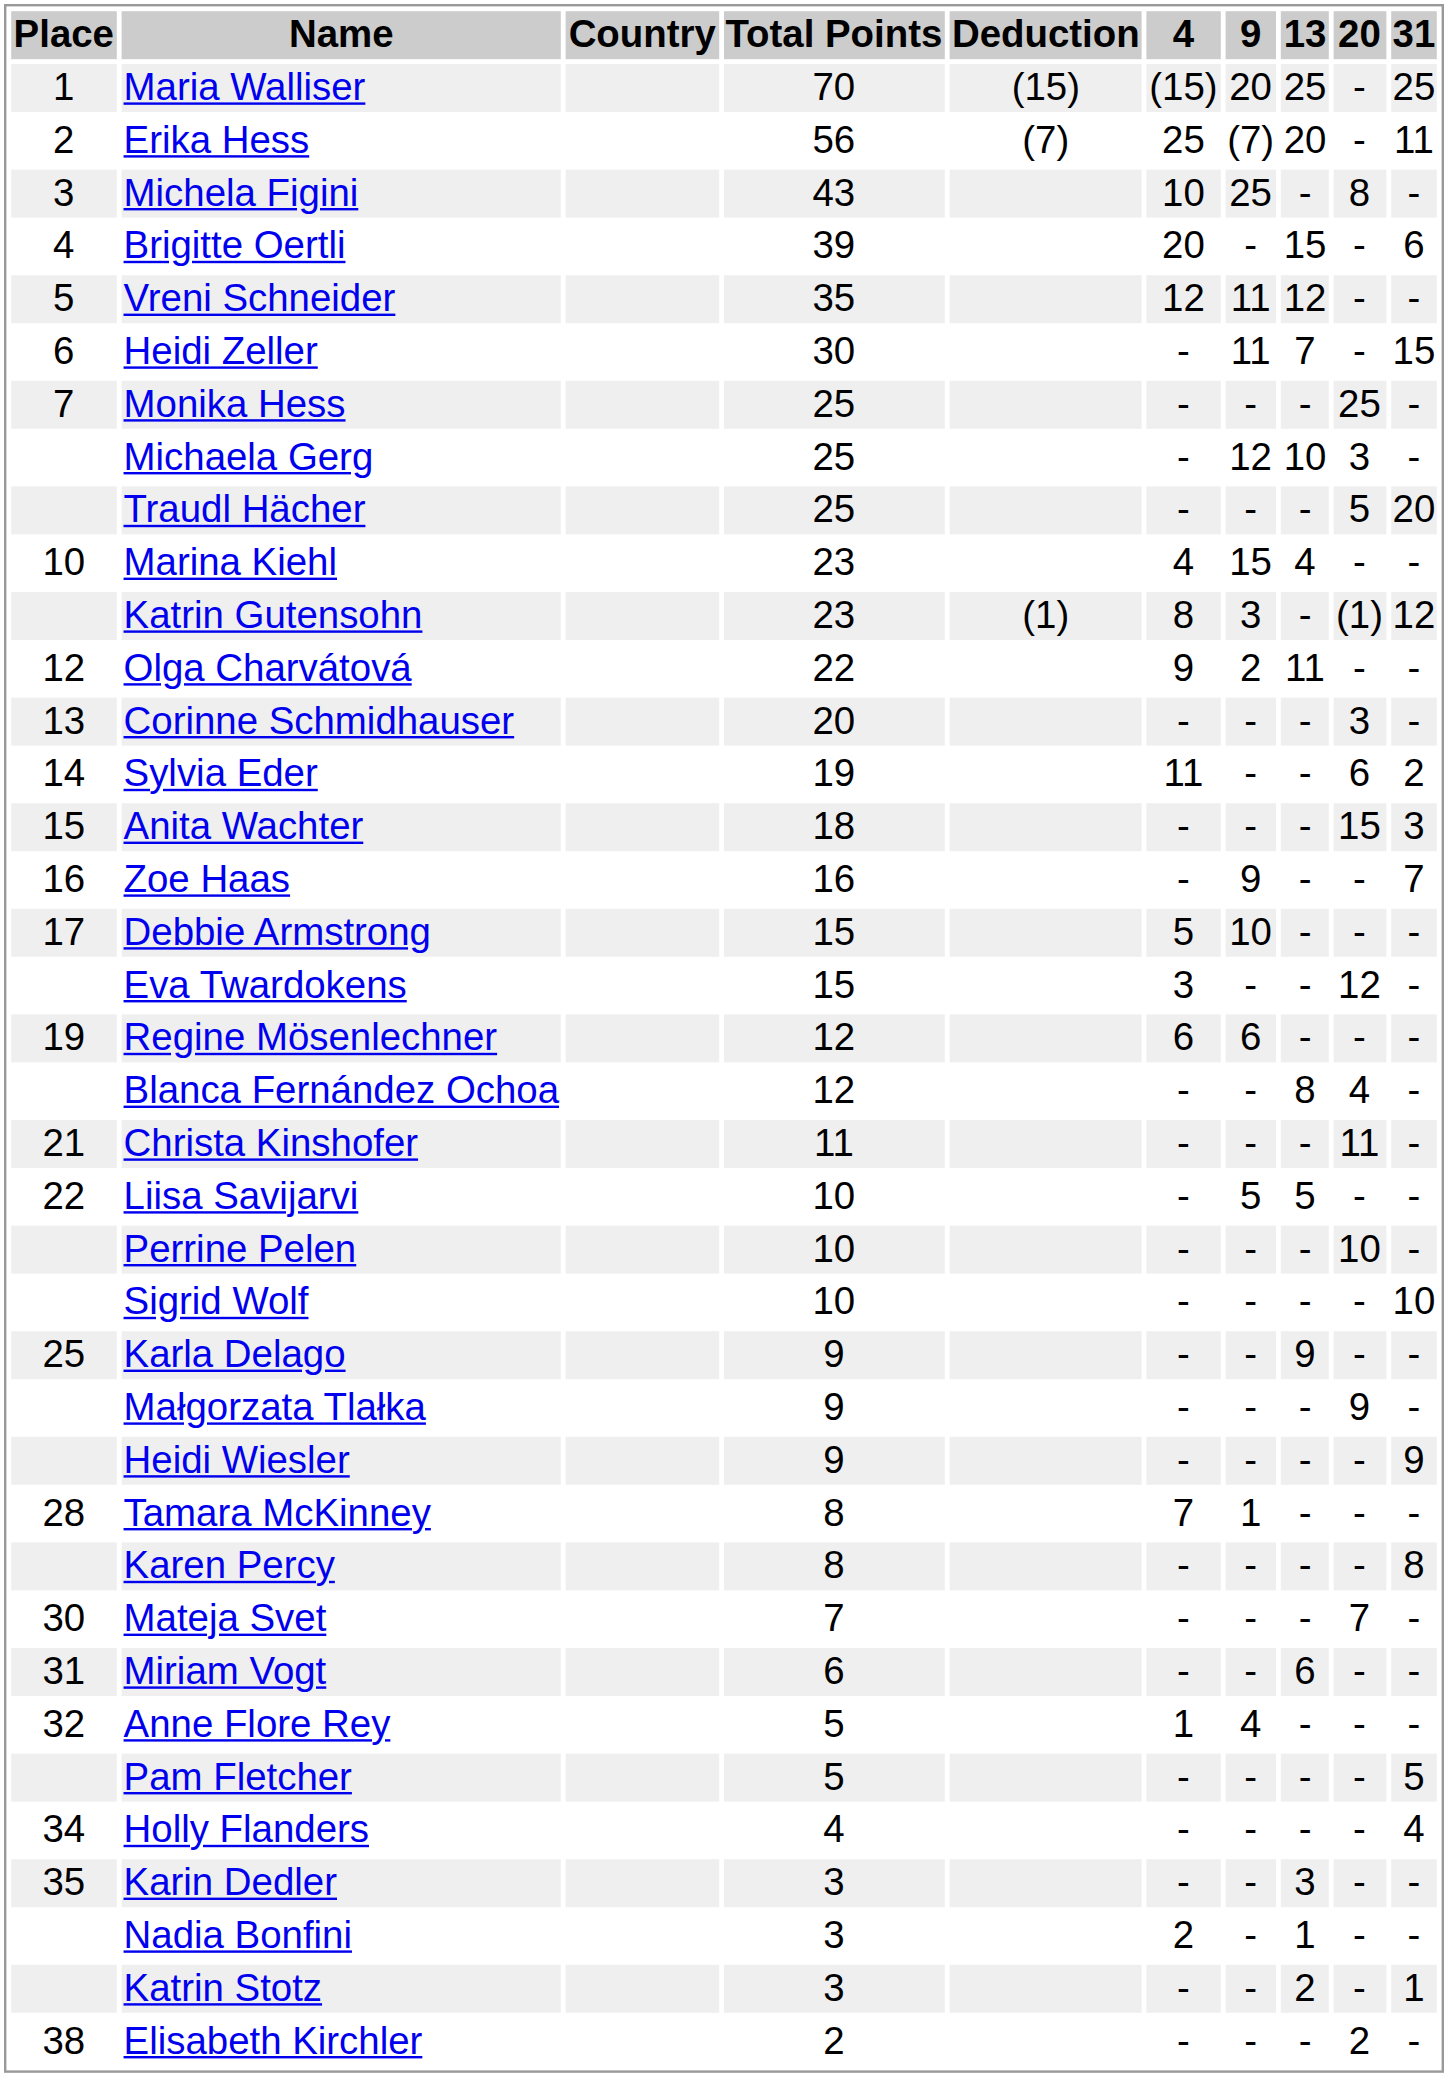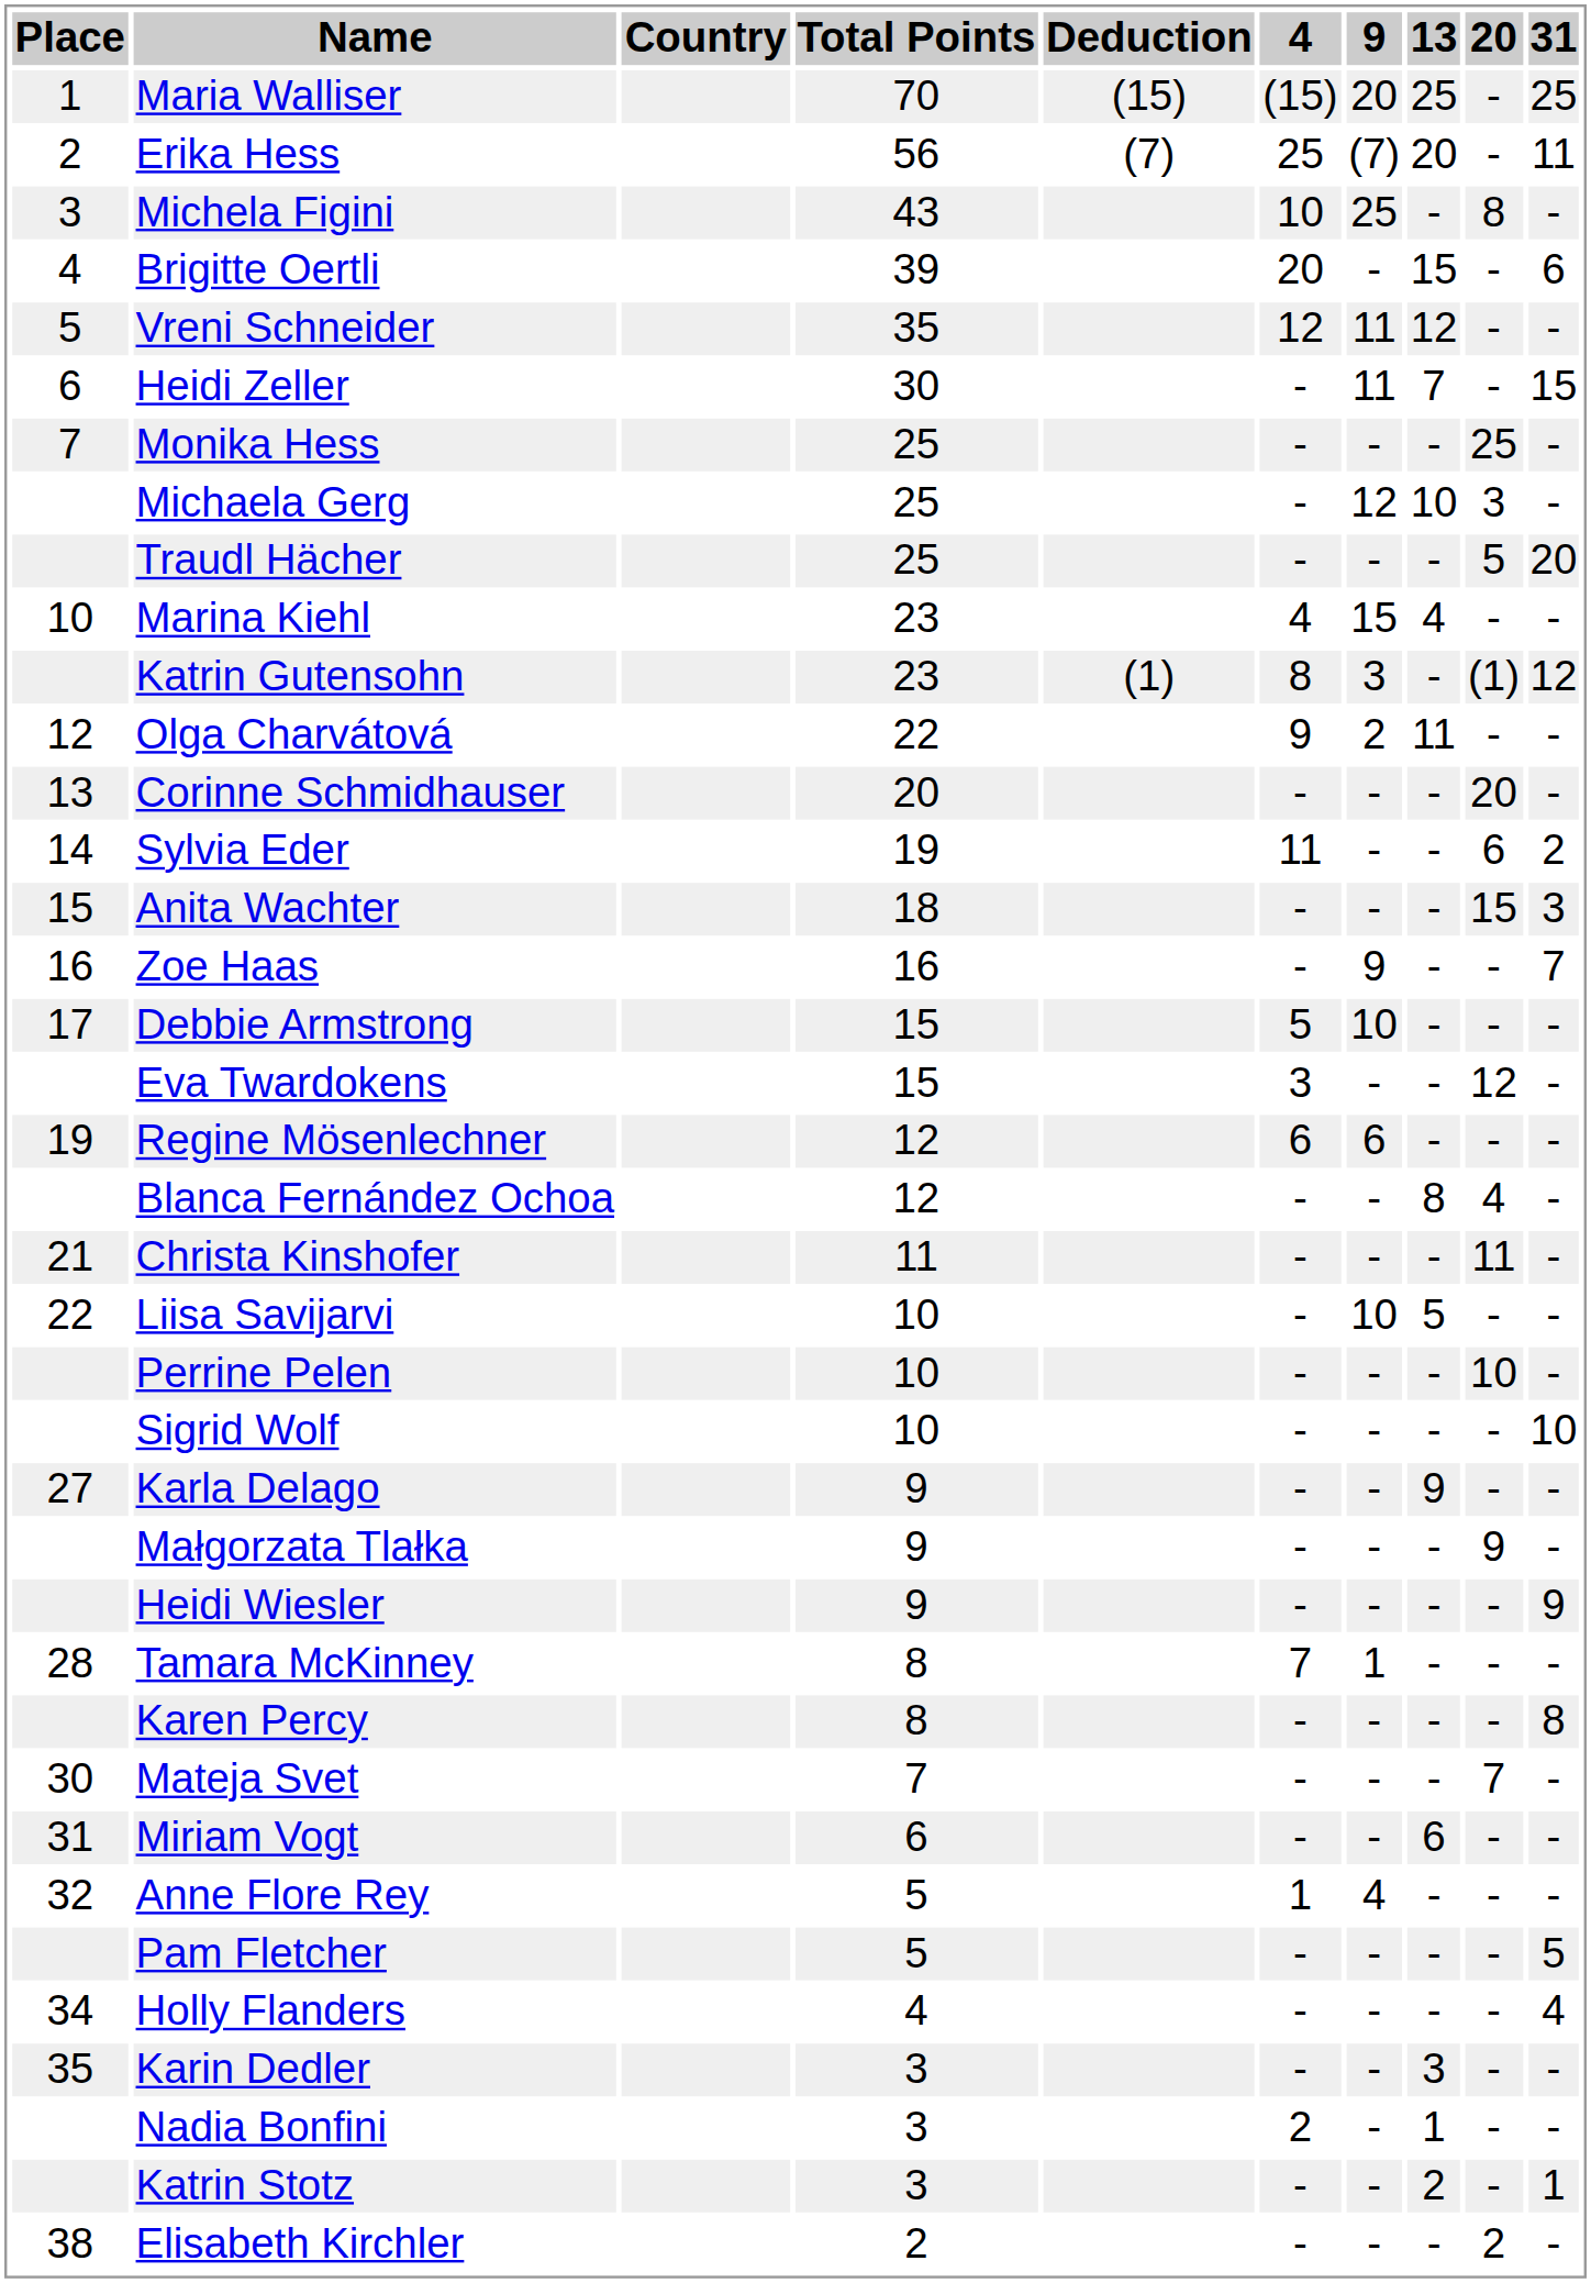Corinne Schmidhauser | 20: 3 -> 20
Liisa Savijarvi | 9: 5 -> 10
Karla Delago | Place: 25 -> 27
